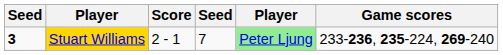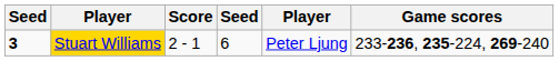Stuart Williams | column 4: 7 -> 6
Stuart Williams | column 5: lightgreen background -> no background
